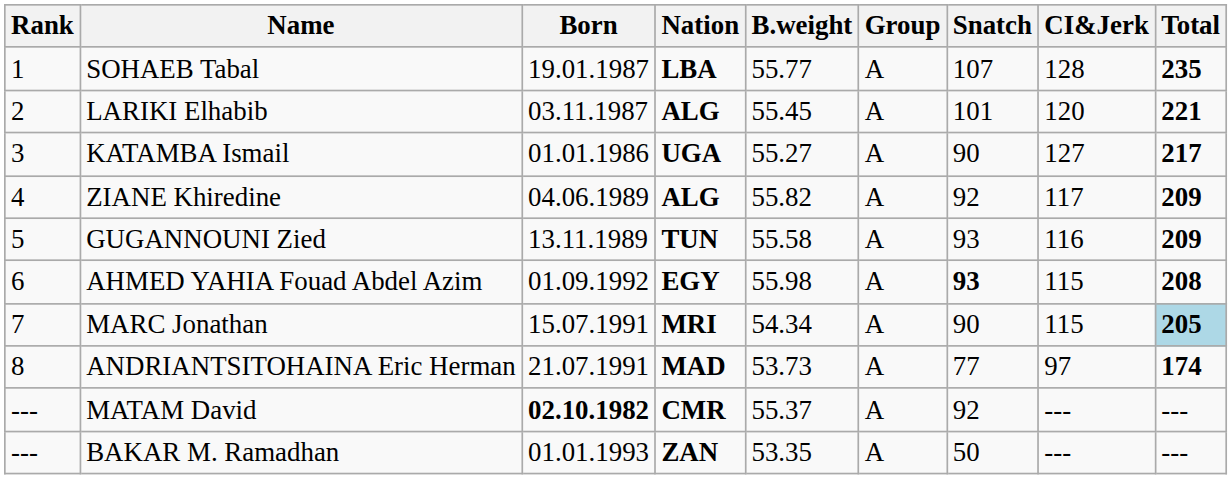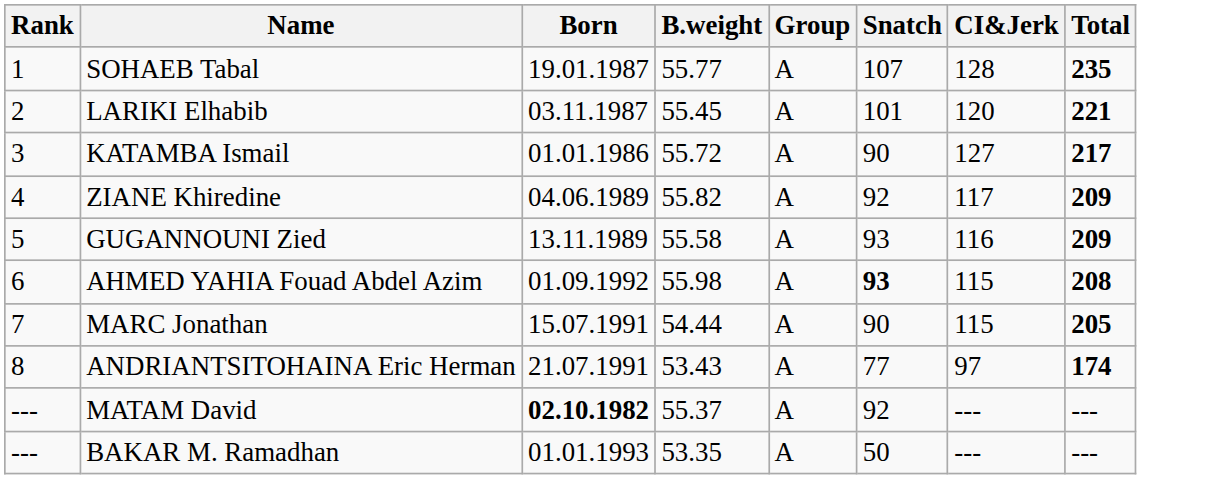- column: Nation | LBA | ALG | UGA | ALG | TUN | EGY | MRI | MAD | CMR | ZAN
KATAMBA Ismail | B.weight: 55.27 -> 55.72
MARC Jonathan | B.weight: 54.34 -> 54.44
MARC Jonathan | Total: lightblue background -> no background
ANDRIANTSITOHAINA Eric Herman | B.weight: 53.73 -> 53.43
